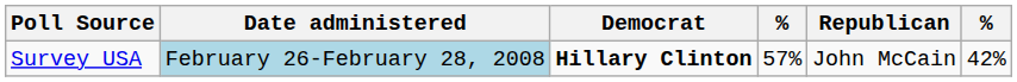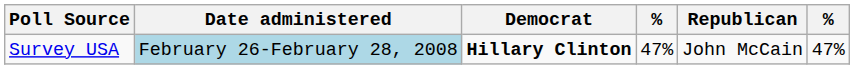Survey USA | column 4: 57% -> 47%
Survey USA | column 6: 42% -> 47%
